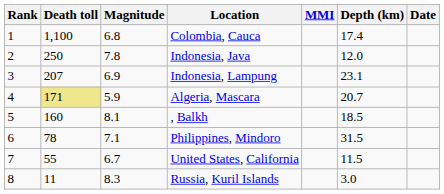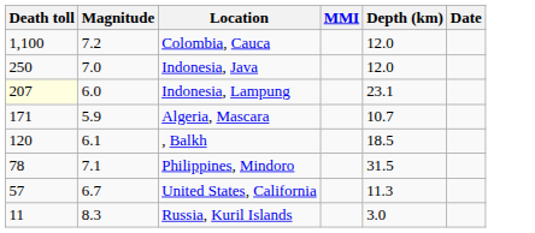- column: Rank | 1 | 2 | 3 | 4 | 5 | 6 | 7 | 8
Colombia, Cauca | Magnitude: 6.8 -> 7.2
Colombia, Cauca | Depth (km): 17.4 -> 12.0
Indonesia, Java | Magnitude: 7.8 -> 7.0
Indonesia, Lampung | Death toll: no background -> lightyellow background
Indonesia, Lampung | Magnitude: 6.9 -> 6.0
Algeria, Mascara | Death toll: khaki background -> no background
Algeria, Mascara | Depth (km): 20.7 -> 10.7
, Balkh | Death toll: 160 -> 120
, Balkh | Magnitude: 8.1 -> 6.1
United States, California | Death toll: 55 -> 57
United States, California | Depth (km): 11.5 -> 11.3
